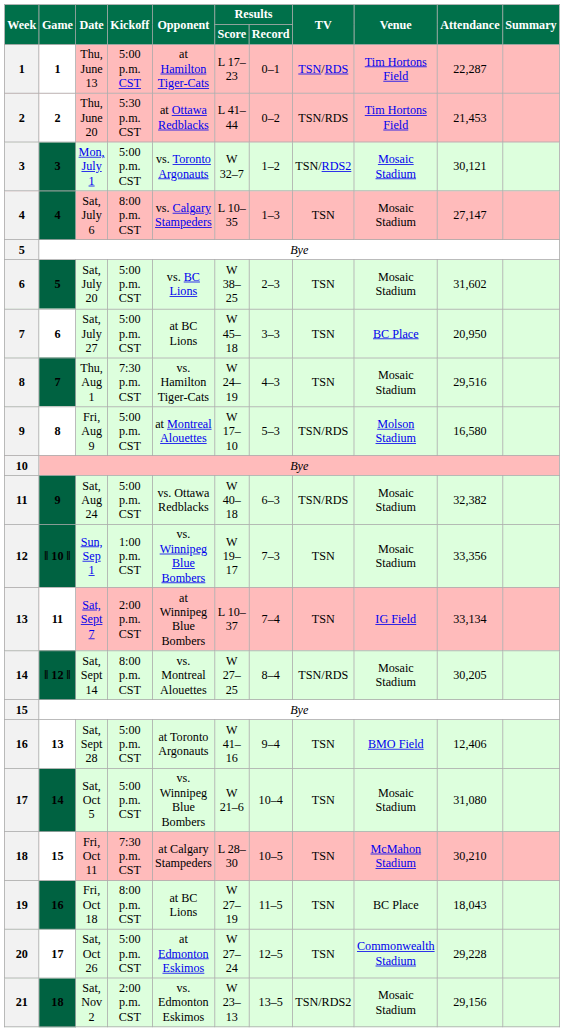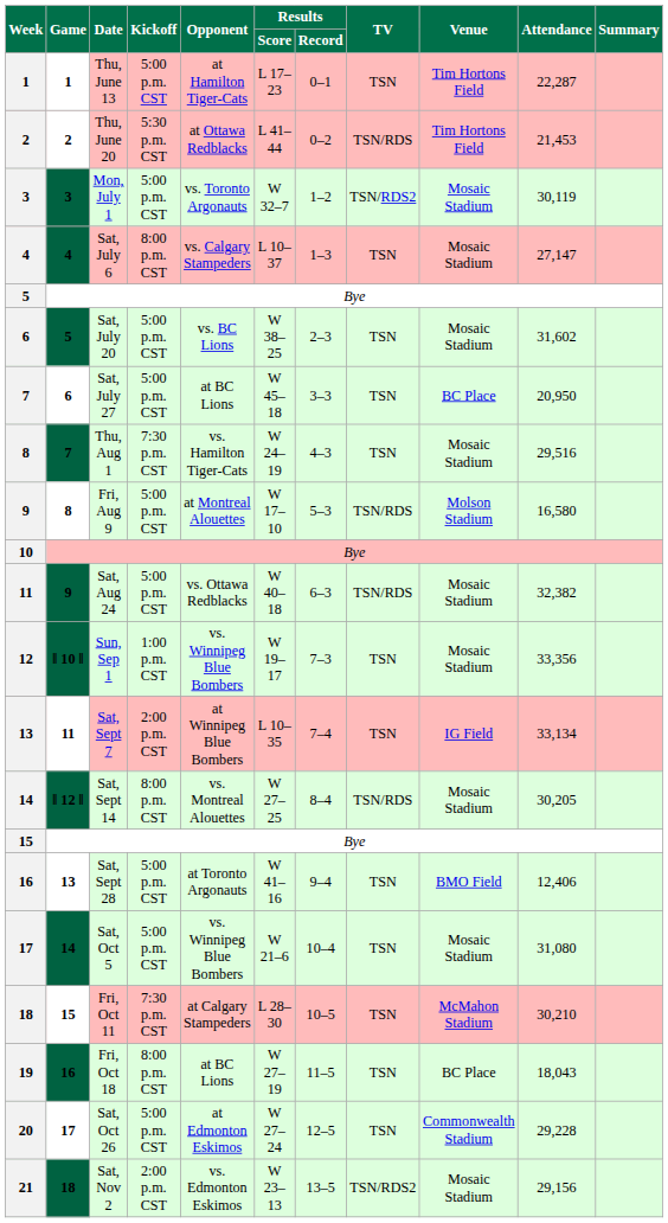Thu, June 13 | TV: TSN/RDS -> TSN
Mon, July 1 | Attendance: 30,121 -> 30,119
Sat, July 6 | Results / Score: L 10–35 -> L 10–37
Sat, Sept 7 | Results / Score: L 10–37 -> L 10–35
